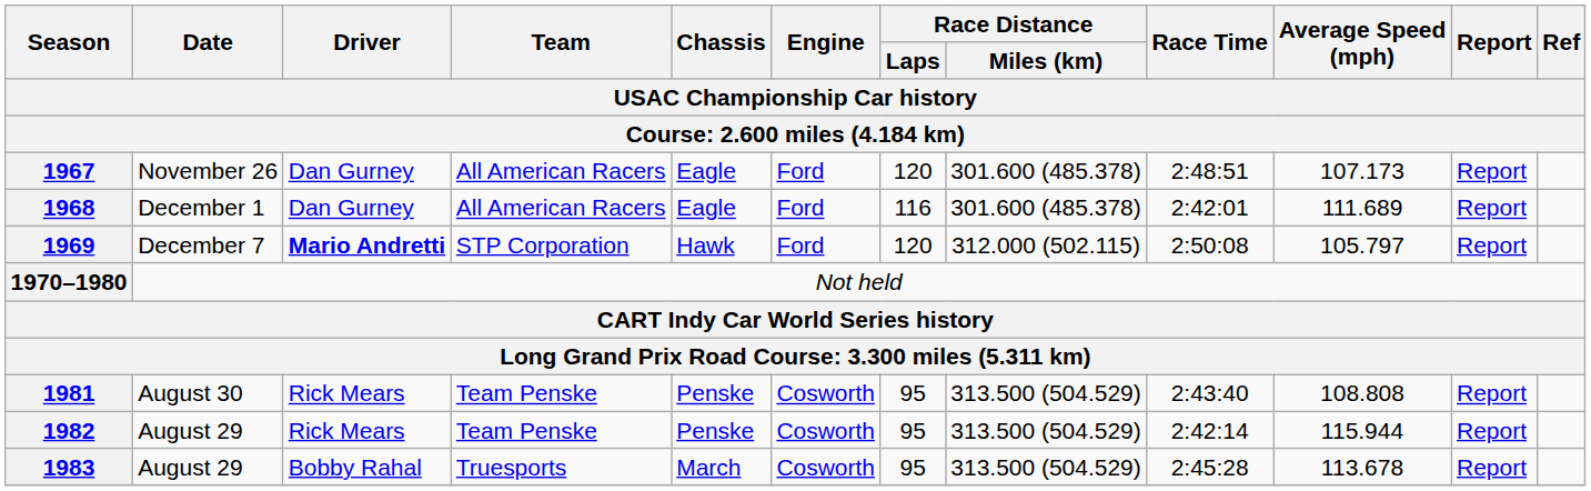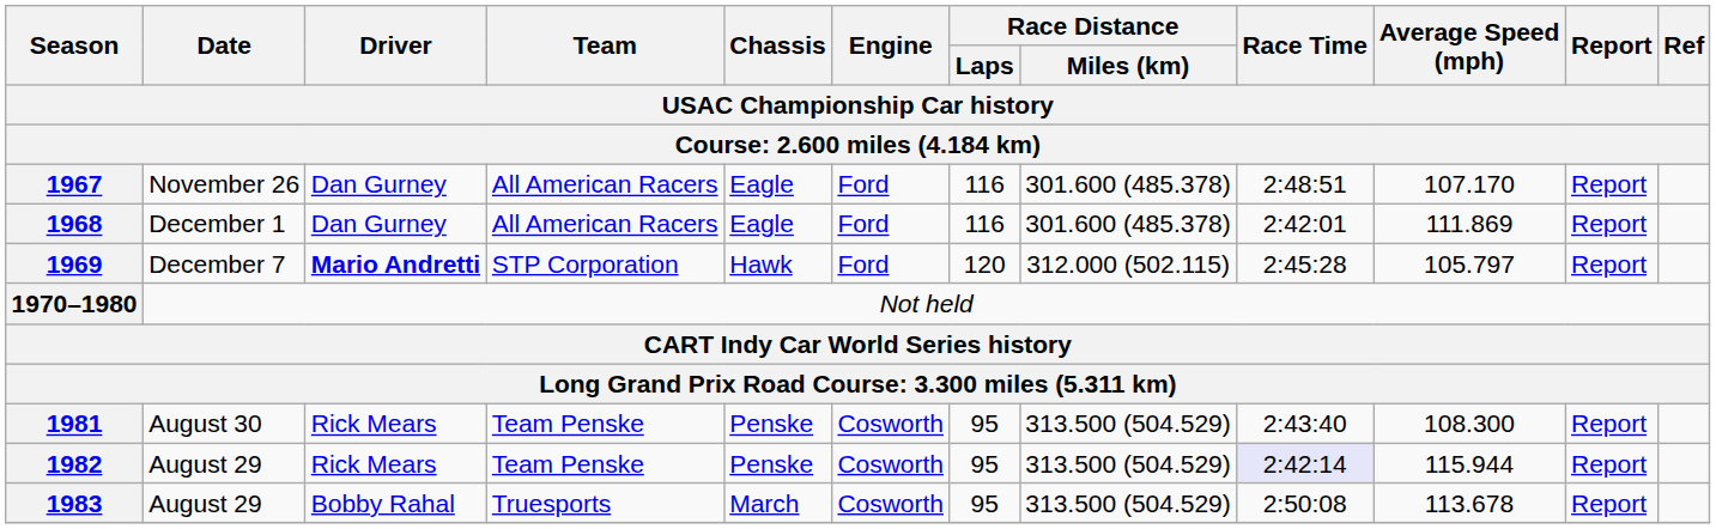1967 | column 7: 120 -> 116
1967 | column 10: 107.173 -> 107.170
1968 | column 10: 111.689 -> 111.869
1969 | column 9: 2:50:08 -> 2:45:28
1981 | column 10: 108.808 -> 108.300
1982 | column 9: no background -> lavender background
1983 | column 9: 2:45:28 -> 2:50:08
